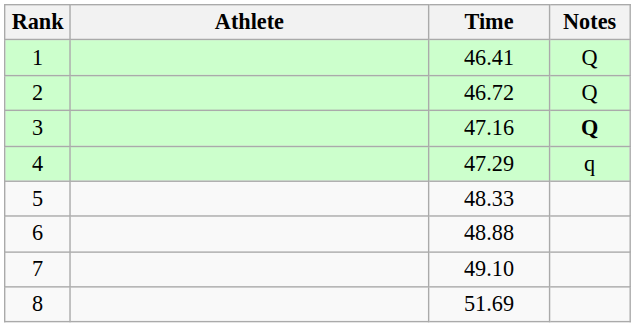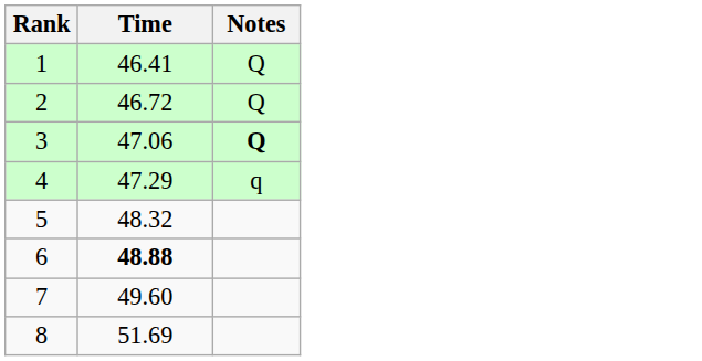- column: Athlete
3 | Time: 47.16 -> 47.06
5 | Time: 48.33 -> 48.32
6 | Time: normal -> bold
7 | Time: 49.10 -> 49.60
